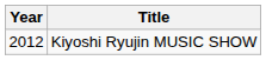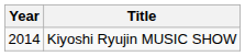Kiyoshi Ryujin MUSIC SHOW | Year: 2012 -> 2014
